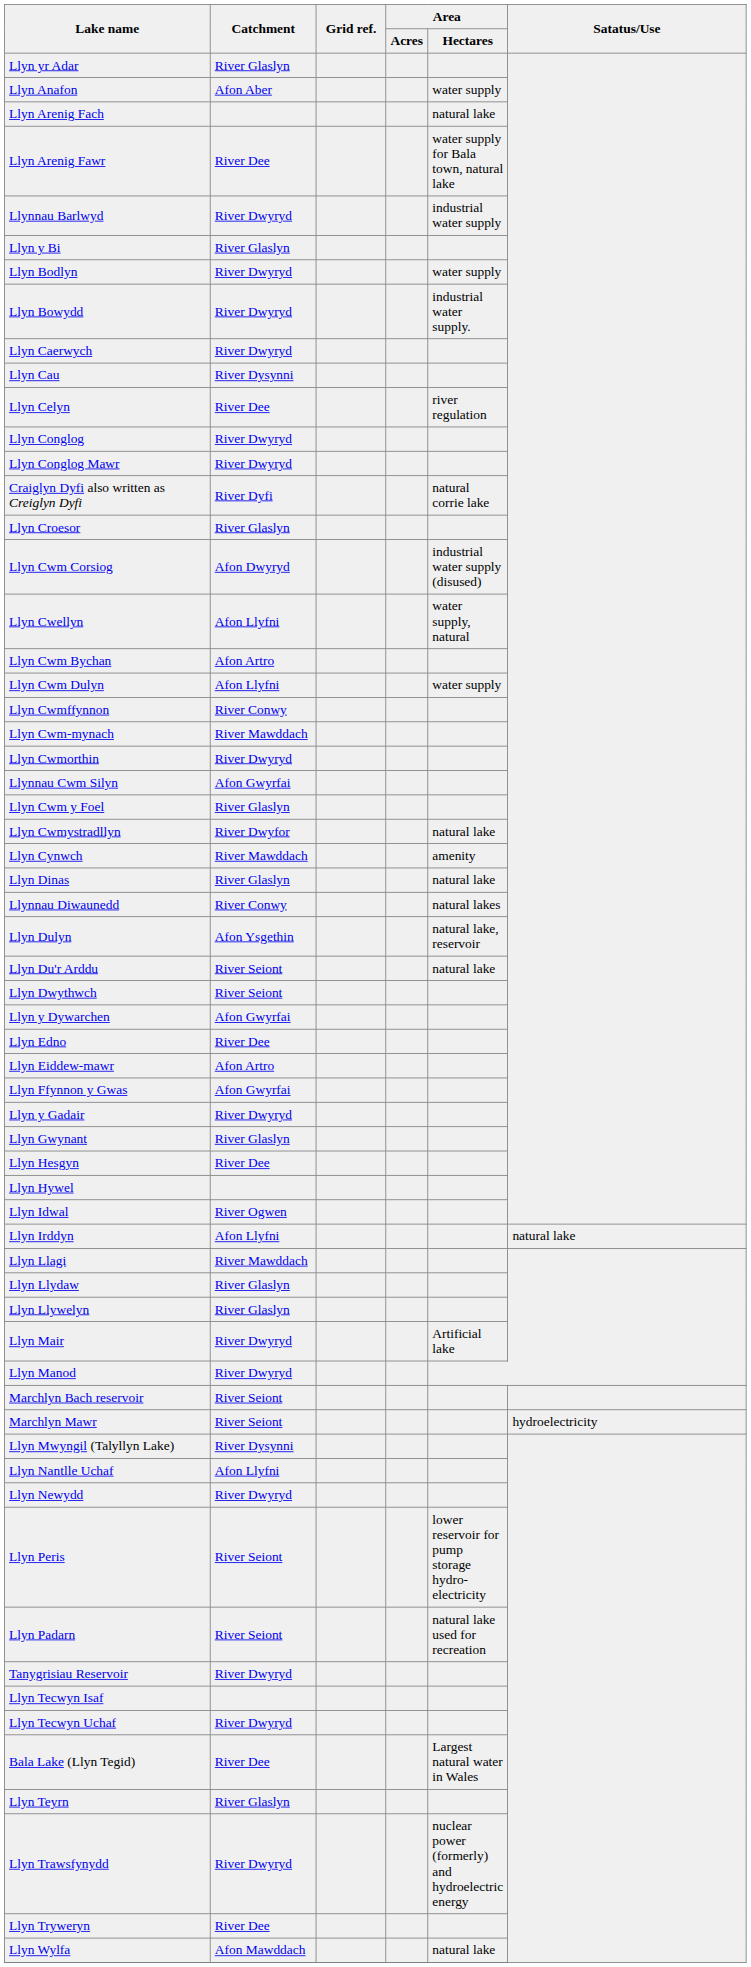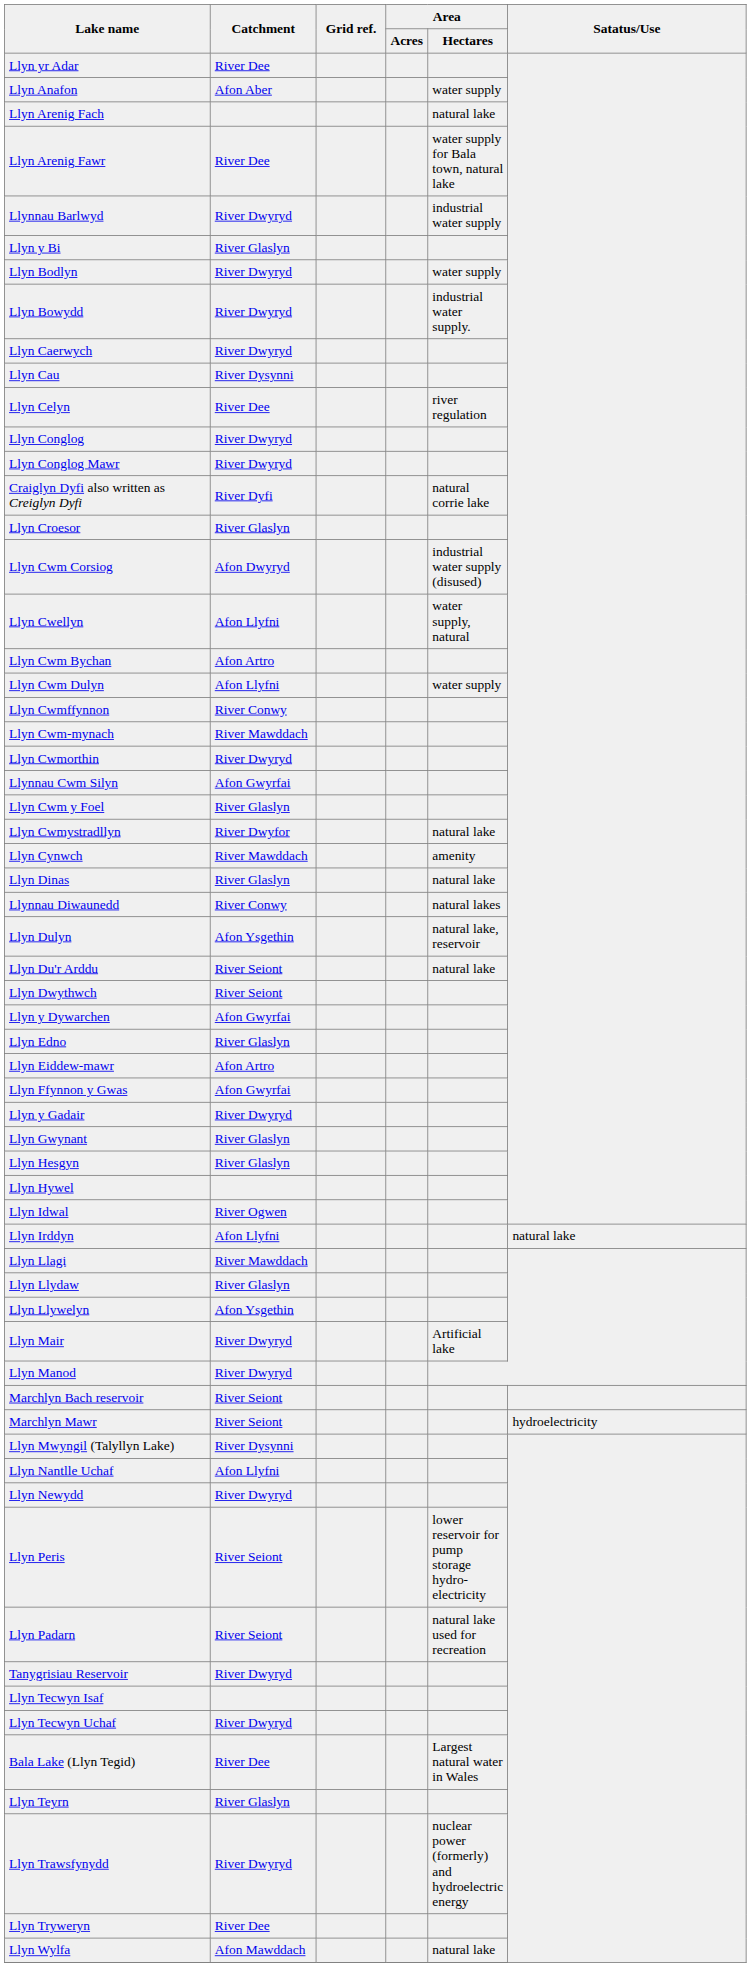Llyn yr Adar | Catchment: River Glaslyn -> River Dee
Llyn Edno | Catchment: River Dee -> River Glaslyn
Llyn Hesgyn | Catchment: River Dee -> River Glaslyn
Llyn Llywelyn | Catchment: River Glaslyn -> Afon Ysgethin
